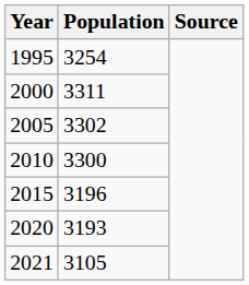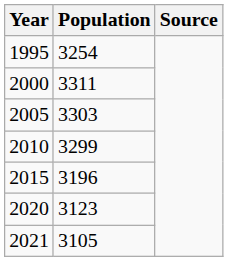2005 | Population: 3302 -> 3303
2010 | Population: 3300 -> 3299
2020 | Population: 3193 -> 3123
